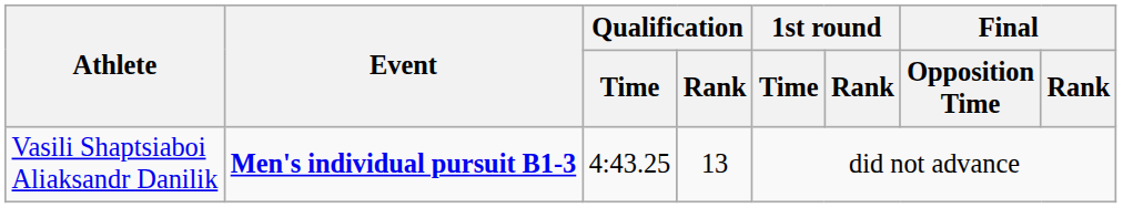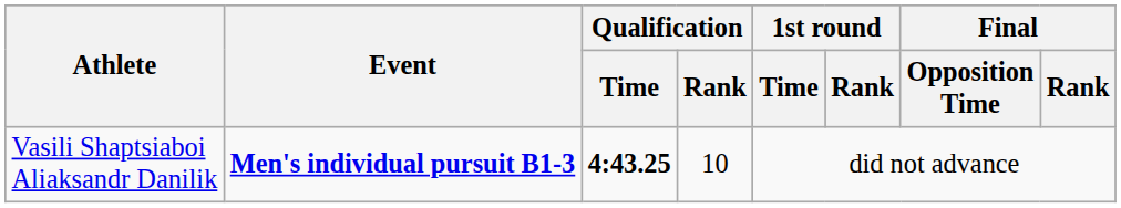Vasili Shaptsiaboi Aliaksandr Danilik | Qualification / Time: normal -> bold
Vasili Shaptsiaboi Aliaksandr Danilik | Qualification / Rank: 13 -> 10
